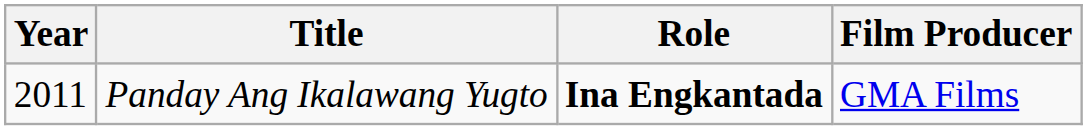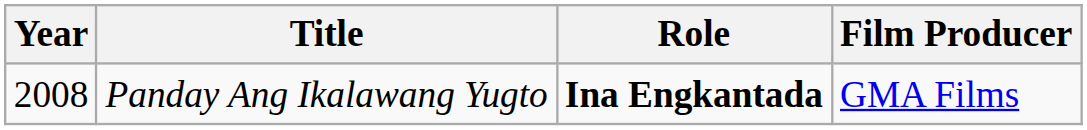Panday Ang Ikalawang Yugto | Year: 2011 -> 2008
